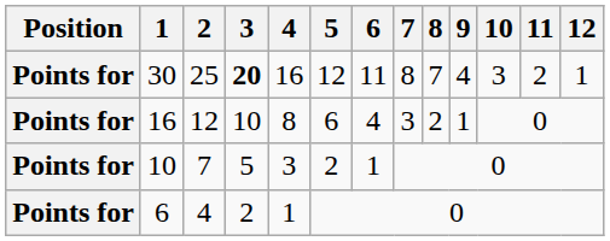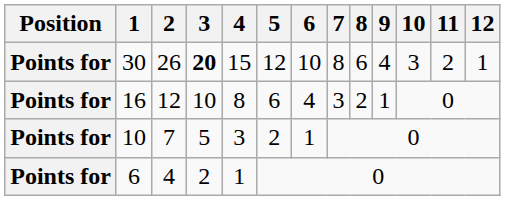30 | 2: 25 -> 26
30 | 4: 16 -> 15
30 | 6: 11 -> 10
30 | 8: 7 -> 6
